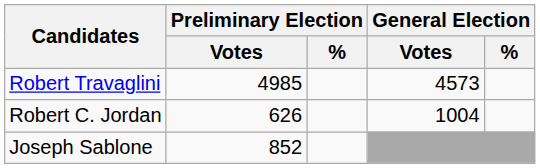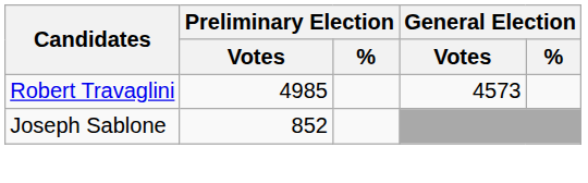- row: Robert C. Jordan | 626 | 1004
